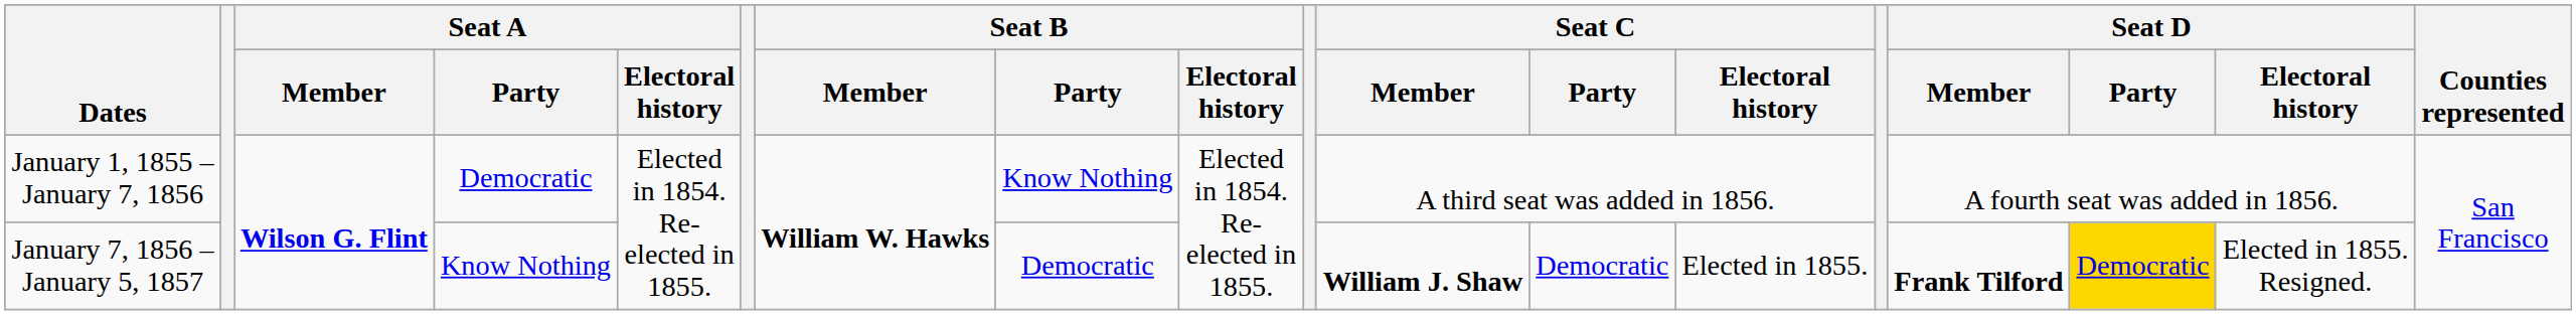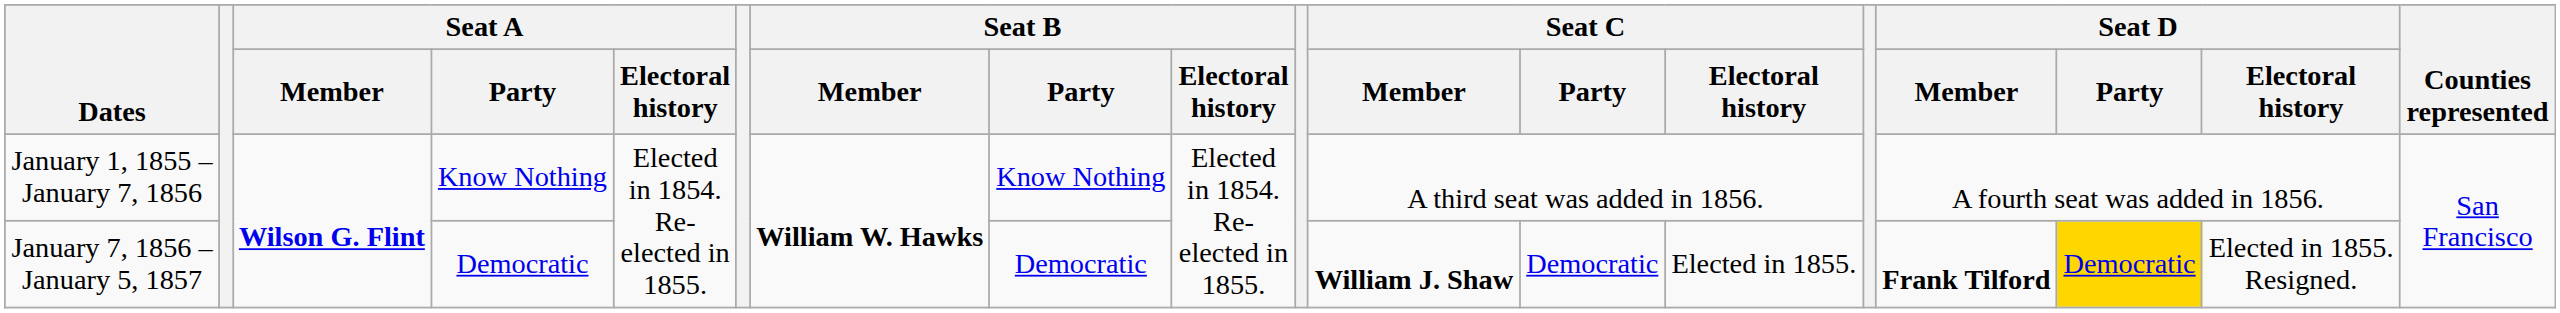January 1, 1855 – January 7, 1856 | Seat A / Party: Democratic -> Know Nothing
January 7, 1856 – January 5, 1857 | Seat A / Party: Know Nothing -> Democratic
